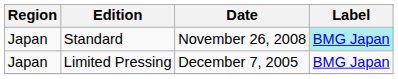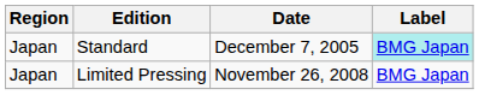Standard | Date: November 26, 2008 -> December 7, 2005
Limited Pressing | Date: December 7, 2005 -> November 26, 2008
